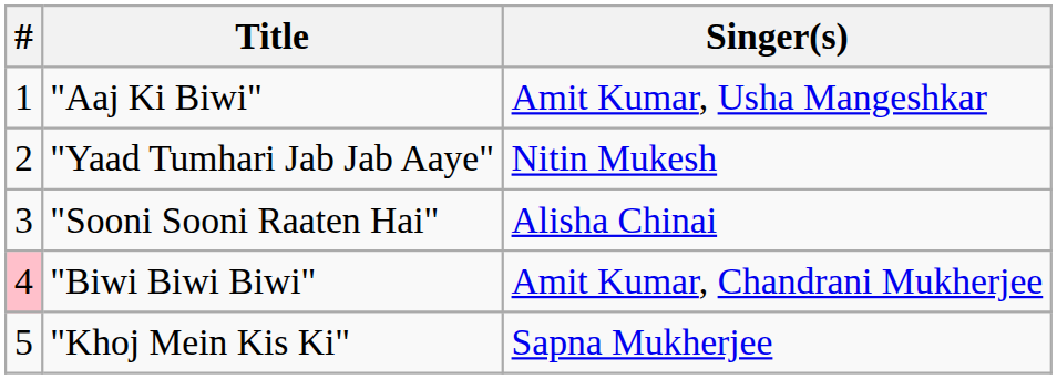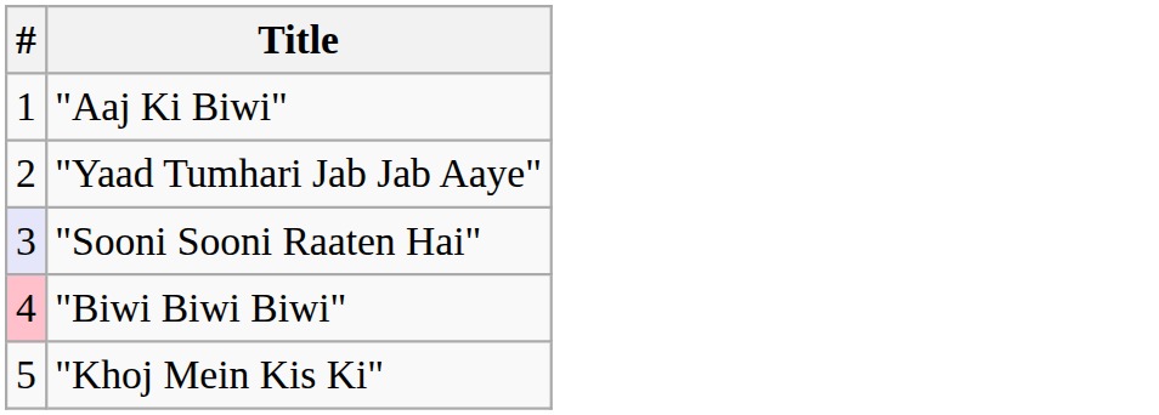- column: Singer(s) | Amit Kumar, Usha Mangeshkar | Nitin Mukesh | Alisha Chinai | Amit Kumar, Chandrani Mukherjee | Sapna Mukherjee
"Sooni Sooni Raaten Hai" | #: no background -> lavender background
